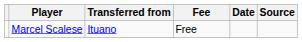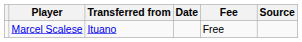columns swapped: Fee <-> Date
